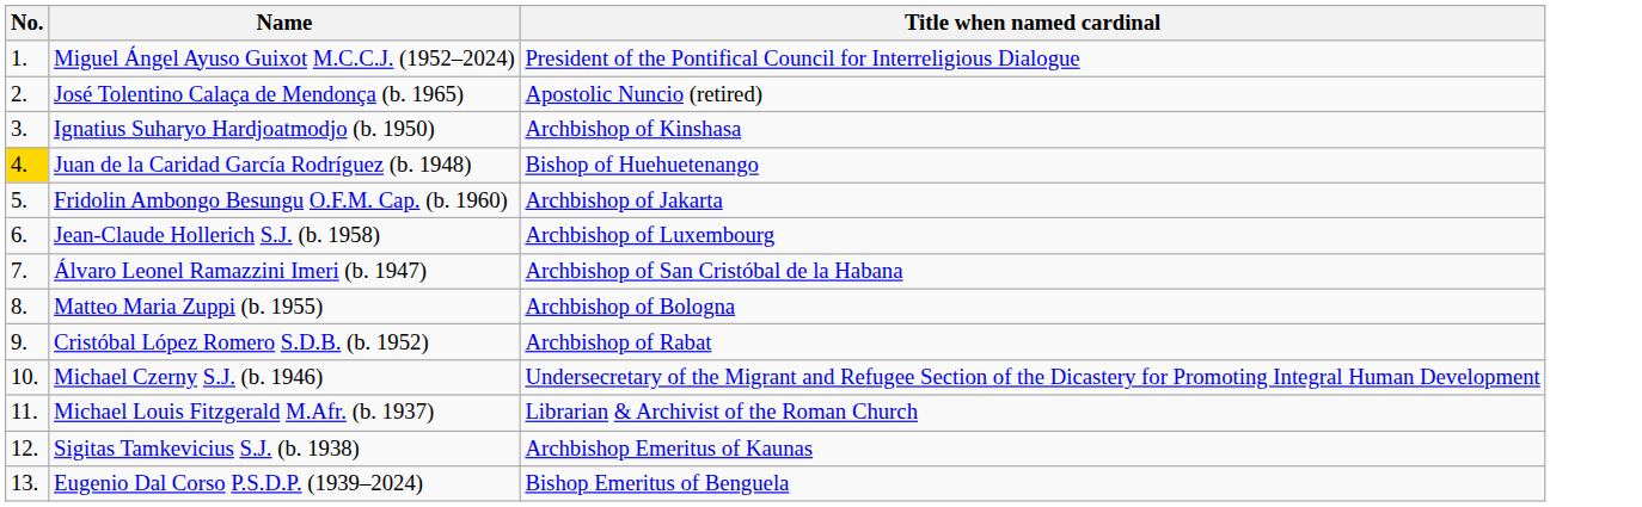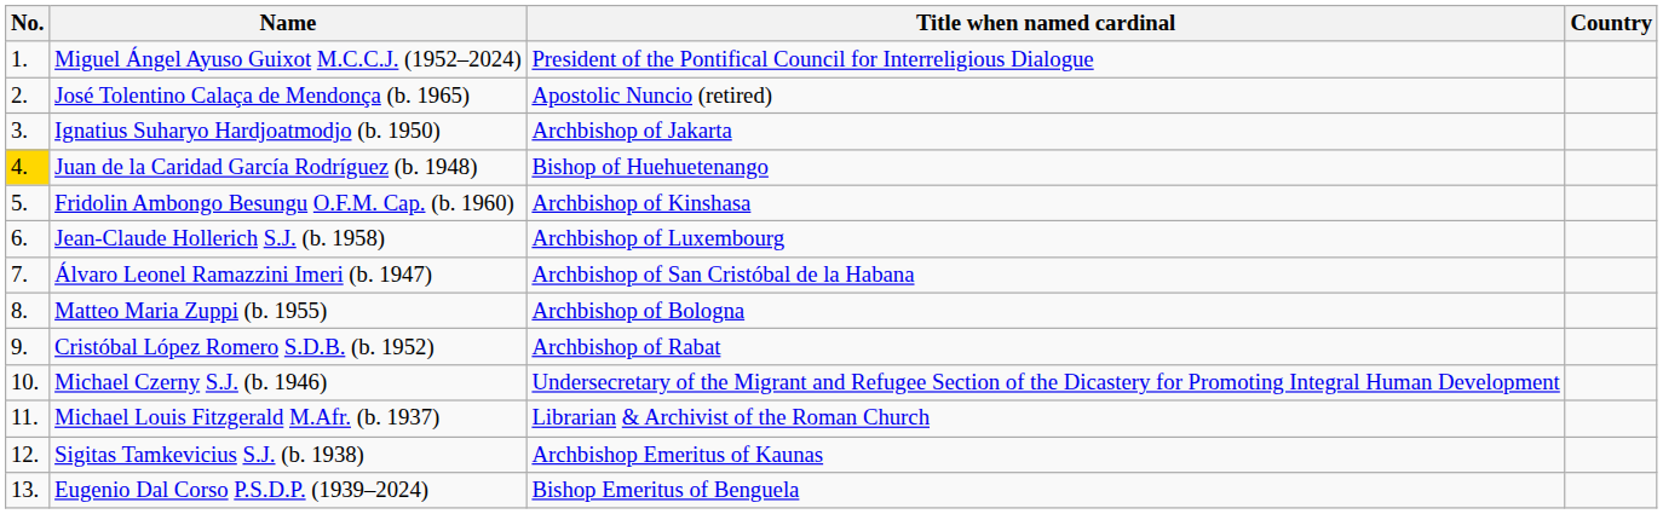+ column: Country
Ignatius Suharyo Hardjoatmodjo (b. 1950) | Title when named cardinal: Archbishop of Kinshasa -> Archbishop of Jakarta
Fridolin Ambongo Besungu O.F.M. Cap. (b. 1960) | Title when named cardinal: Archbishop of Jakarta -> Archbishop of Kinshasa
